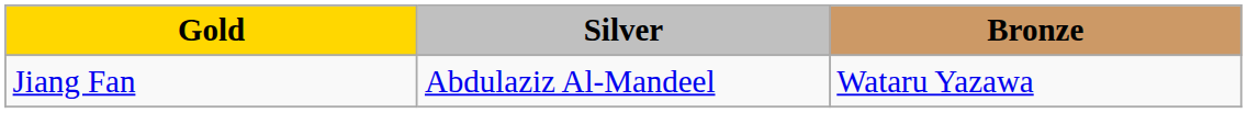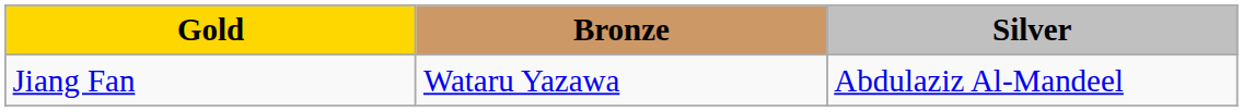columns swapped: Silver <-> Bronze
